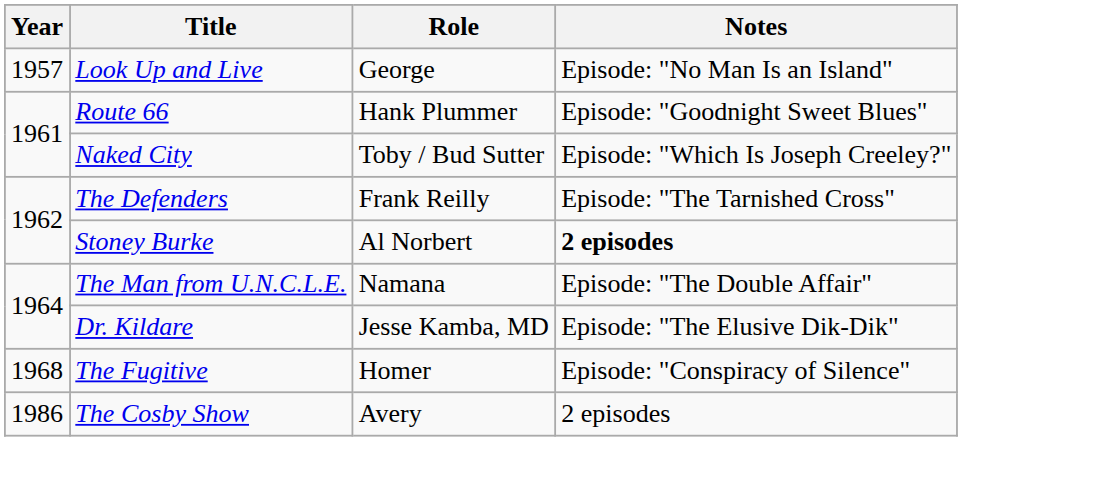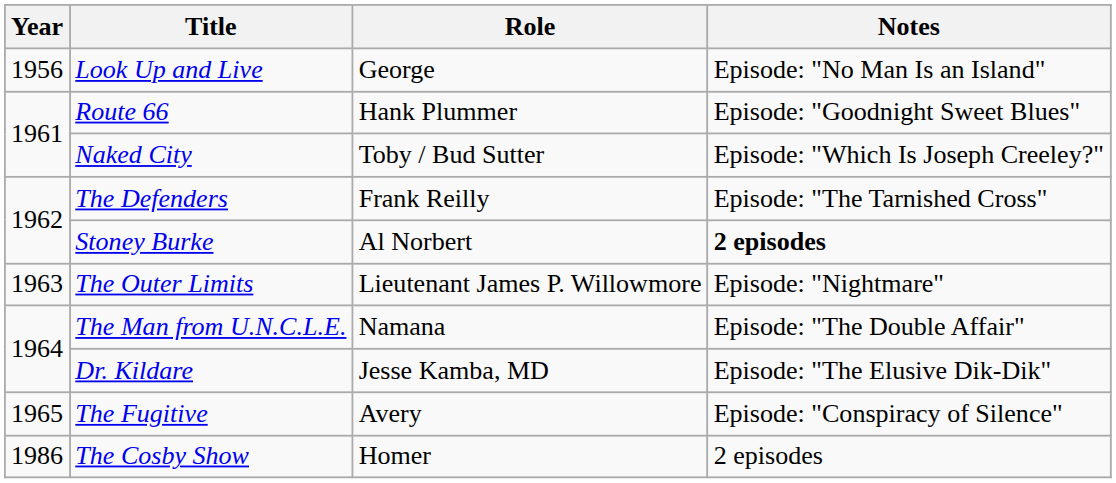Look Up and Live | Year: 1957 -> 1956
+ row: 1963 | The Outer Limits | Lieutenant James P. Willowmore | Episode: "Nightmare"
The Fugitive | Year: 1968 -> 1965
The Fugitive | Role: Homer -> Avery
The Cosby Show | Role: Avery -> Homer
